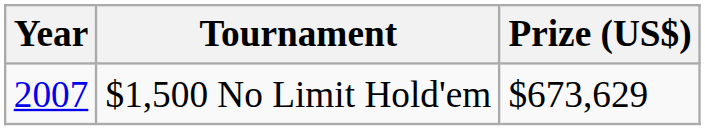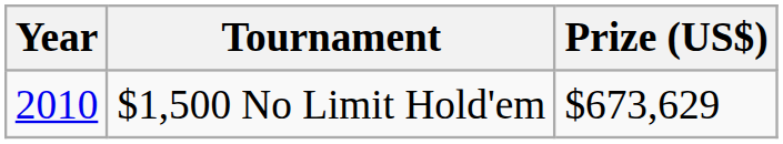$1,500 No Limit Hold'em | Year: 2007 -> 2010
